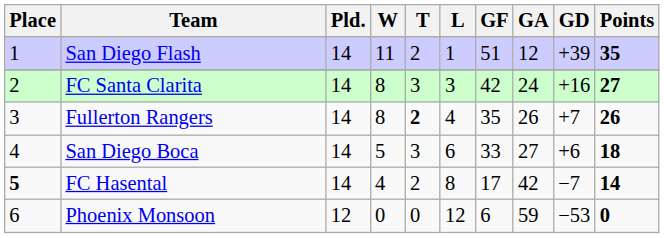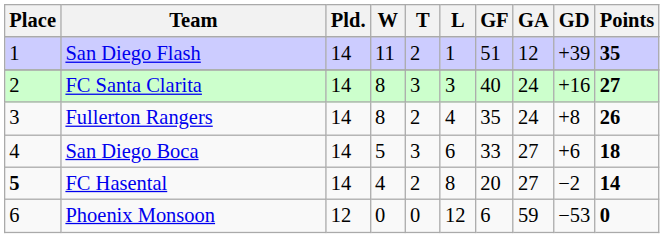FC Santa Clarita | GF: 42 -> 40
Fullerton Rangers | T: bold -> normal
Fullerton Rangers | GA: 26 -> 24
Fullerton Rangers | GD: +7 -> +8
FC Hasental | GF: 17 -> 20
FC Hasental | GA: 42 -> 27
FC Hasental | GD: −7 -> −2
